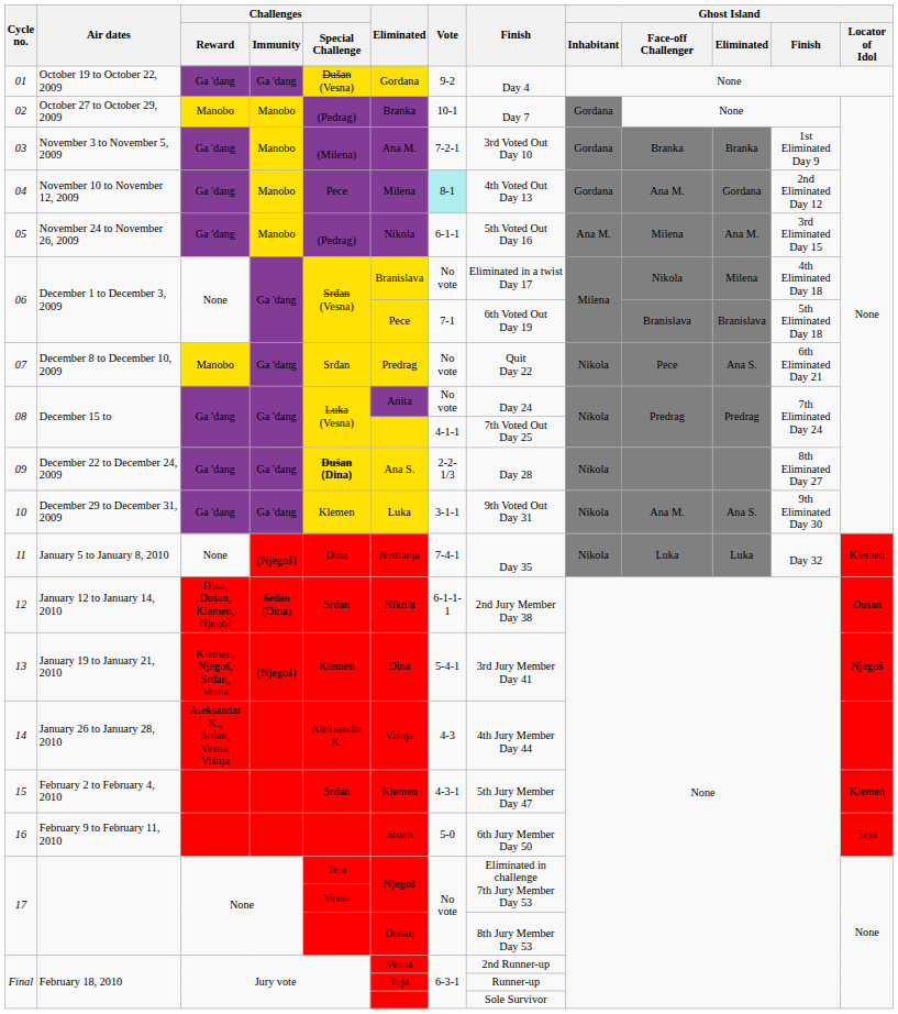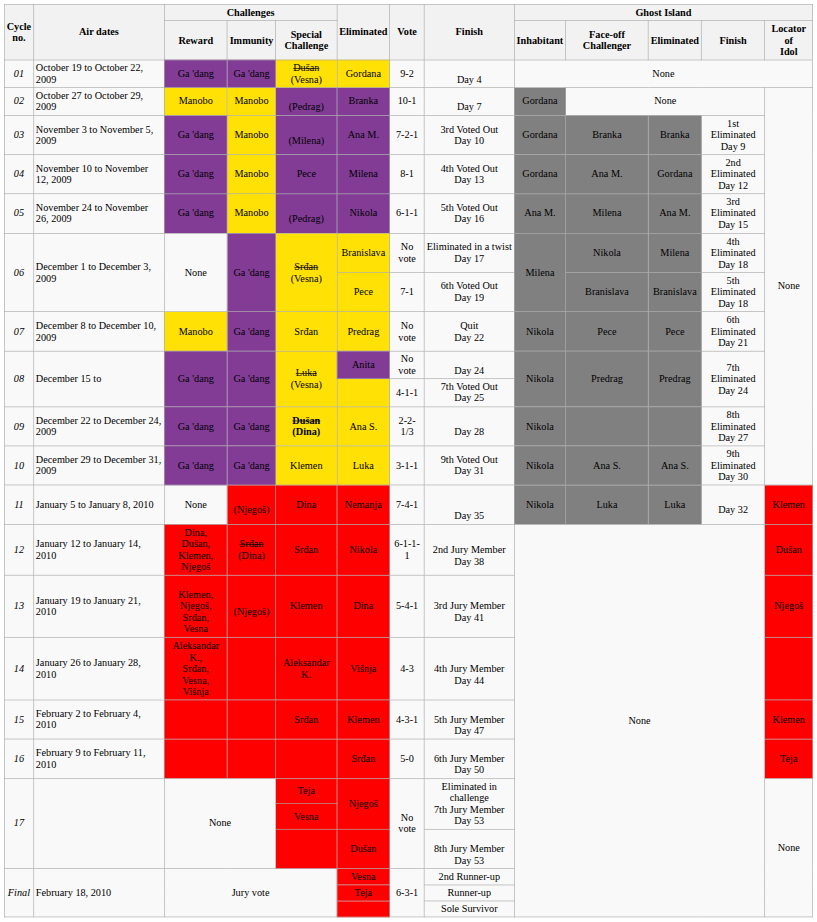04 | Vote: paleturquoise background -> no background
07 | Ghost Island / Eliminated: Ana S. -> Pece
10 | Ghost Island / Face-off Challenger: Ana M. -> Ana S.
